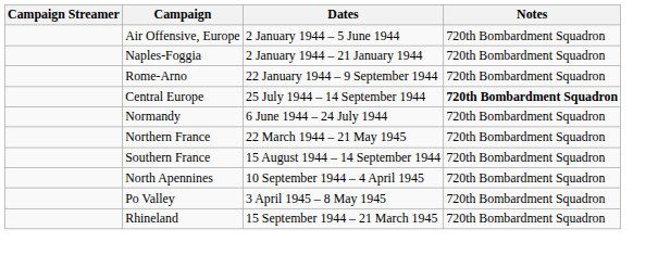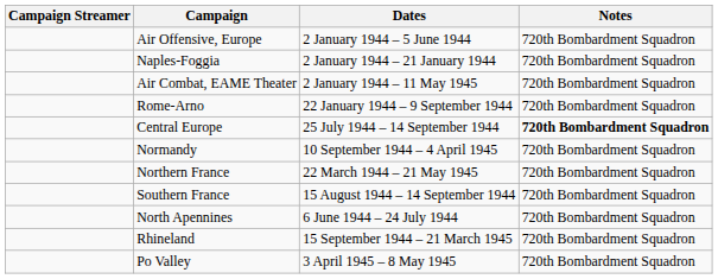+ row: Air Combat, EAME Theater | 2 January 1944 – 11 May 1945 | 720th Bombardment Squadron
Normandy | Dates: 6 June 1944 – 24 July 1944 -> 10 September 1944 – 4 April 1945
North Apennines | Dates: 10 September 1944 – 4 April 1945 -> 6 June 1944 – 24 July 1944
rows swapped: Rhineland <-> Po Valley
